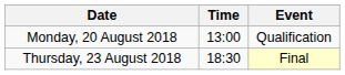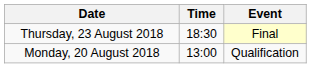rows swapped: Monday, 20 August 2018 <-> Thursday, 23 August 2018
